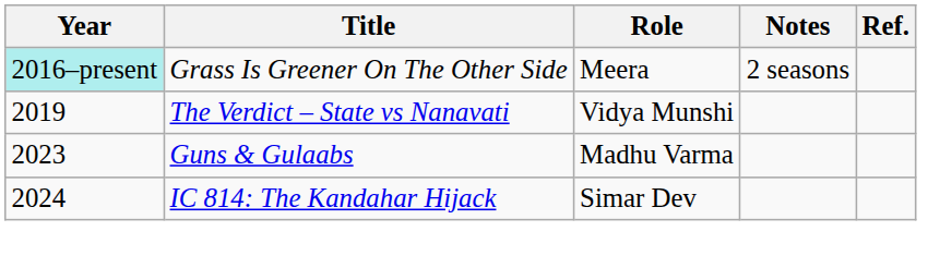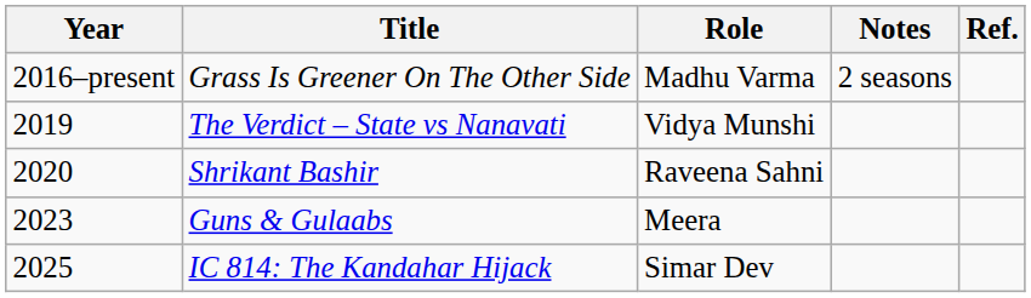Grass Is Greener On The Other Side | Year: paleturquoise background -> no background
Grass Is Greener On The Other Side | Role: Meera -> Madhu Varma
+ row: 2020 | Shrikant Bashir | Raveena Sahni
Guns & Gulaabs | Role: Madhu Varma -> Meera
IC 814: The Kandahar Hijack | Year: 2024 -> 2025
